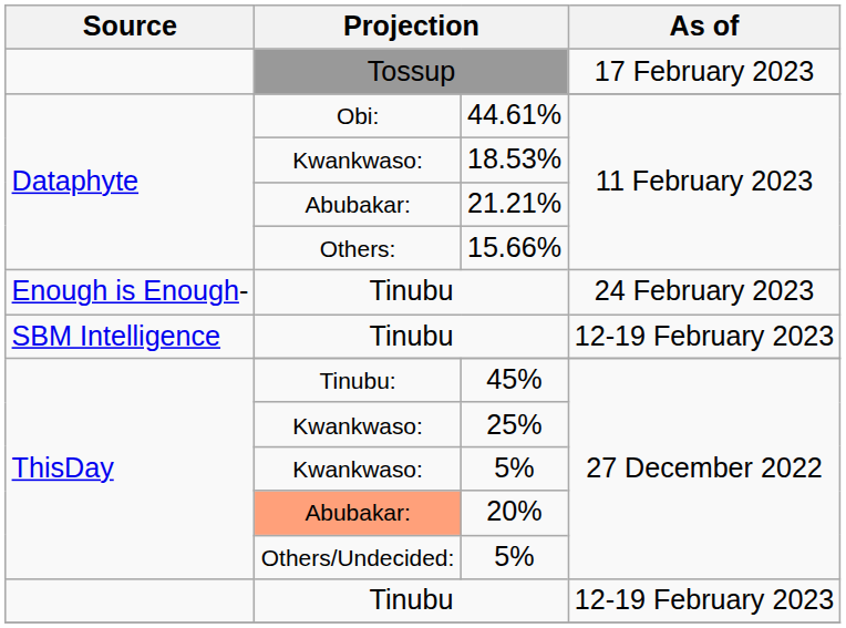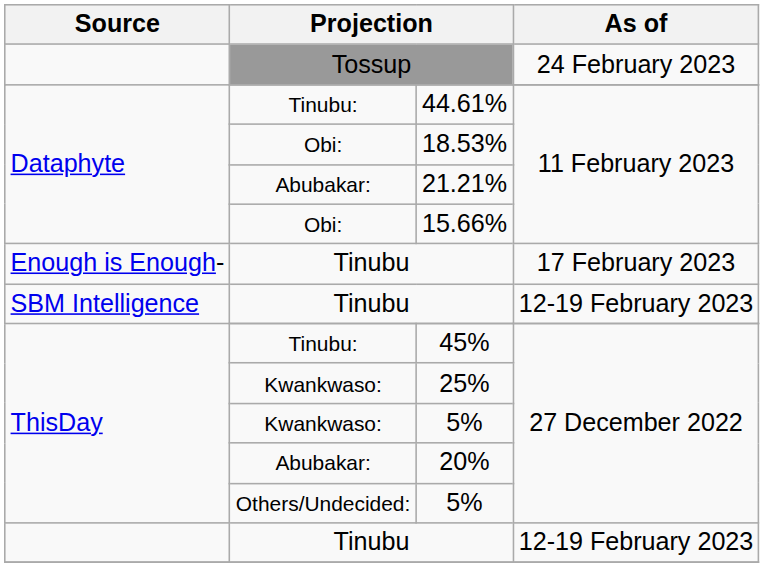Tossup | As of: 17 February 2023 -> 24 February 2023
44.61% | column 2: Obi: -> Tinubu:
18.53% | column 2: Kwankwaso: -> Obi:
15.66% | column 2: Others: -> Obi:
Enough is Enough- / Tinubu | As of: 24 February 2023 -> 17 February 2023
20% | column 2: lightsalmon background -> no background
